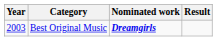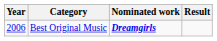Best Original Music | Year: 2003 -> 2006
